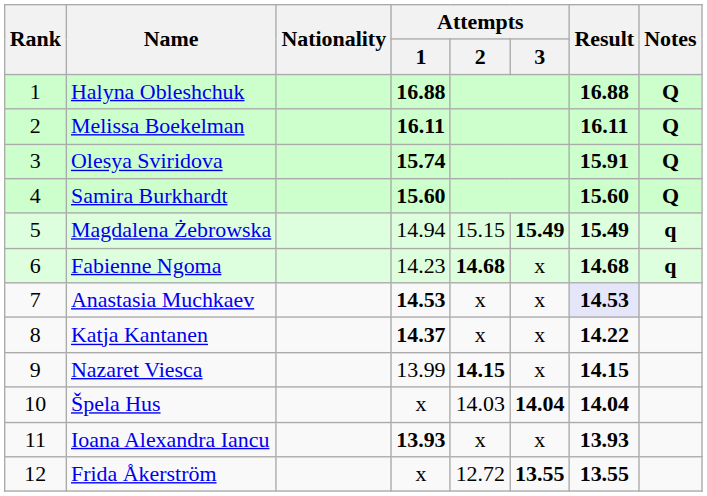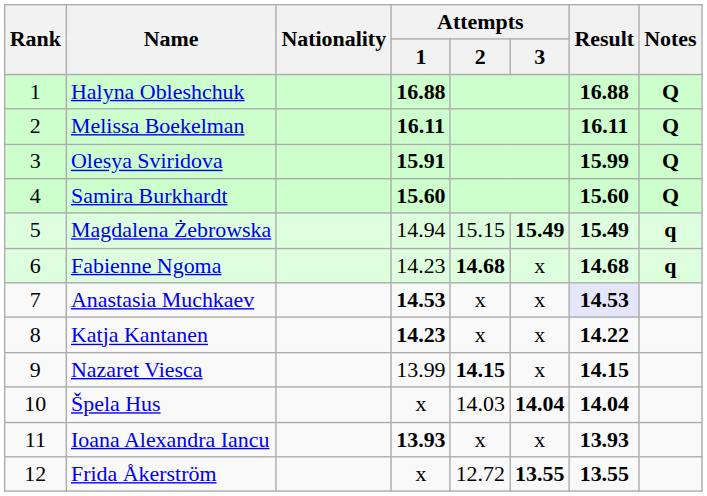Olesya Sviridova | Attempts / 1: 15.74 -> 15.91
Olesya Sviridova | Result: 15.91 -> 15.99
Katja Kantanen | Attempts / 1: 14.37 -> 14.23
